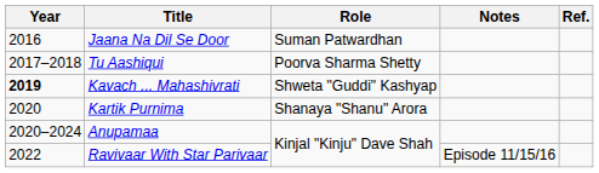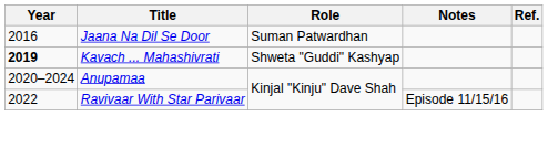- row: 2017–2018 | Tu Aashiqui | Poorva Sharma Shetty
- row: 2020 | Kartik Purnima | Shanaya "Shanu" Arora
